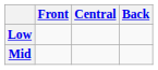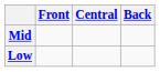rows swapped: Mid <-> Low
